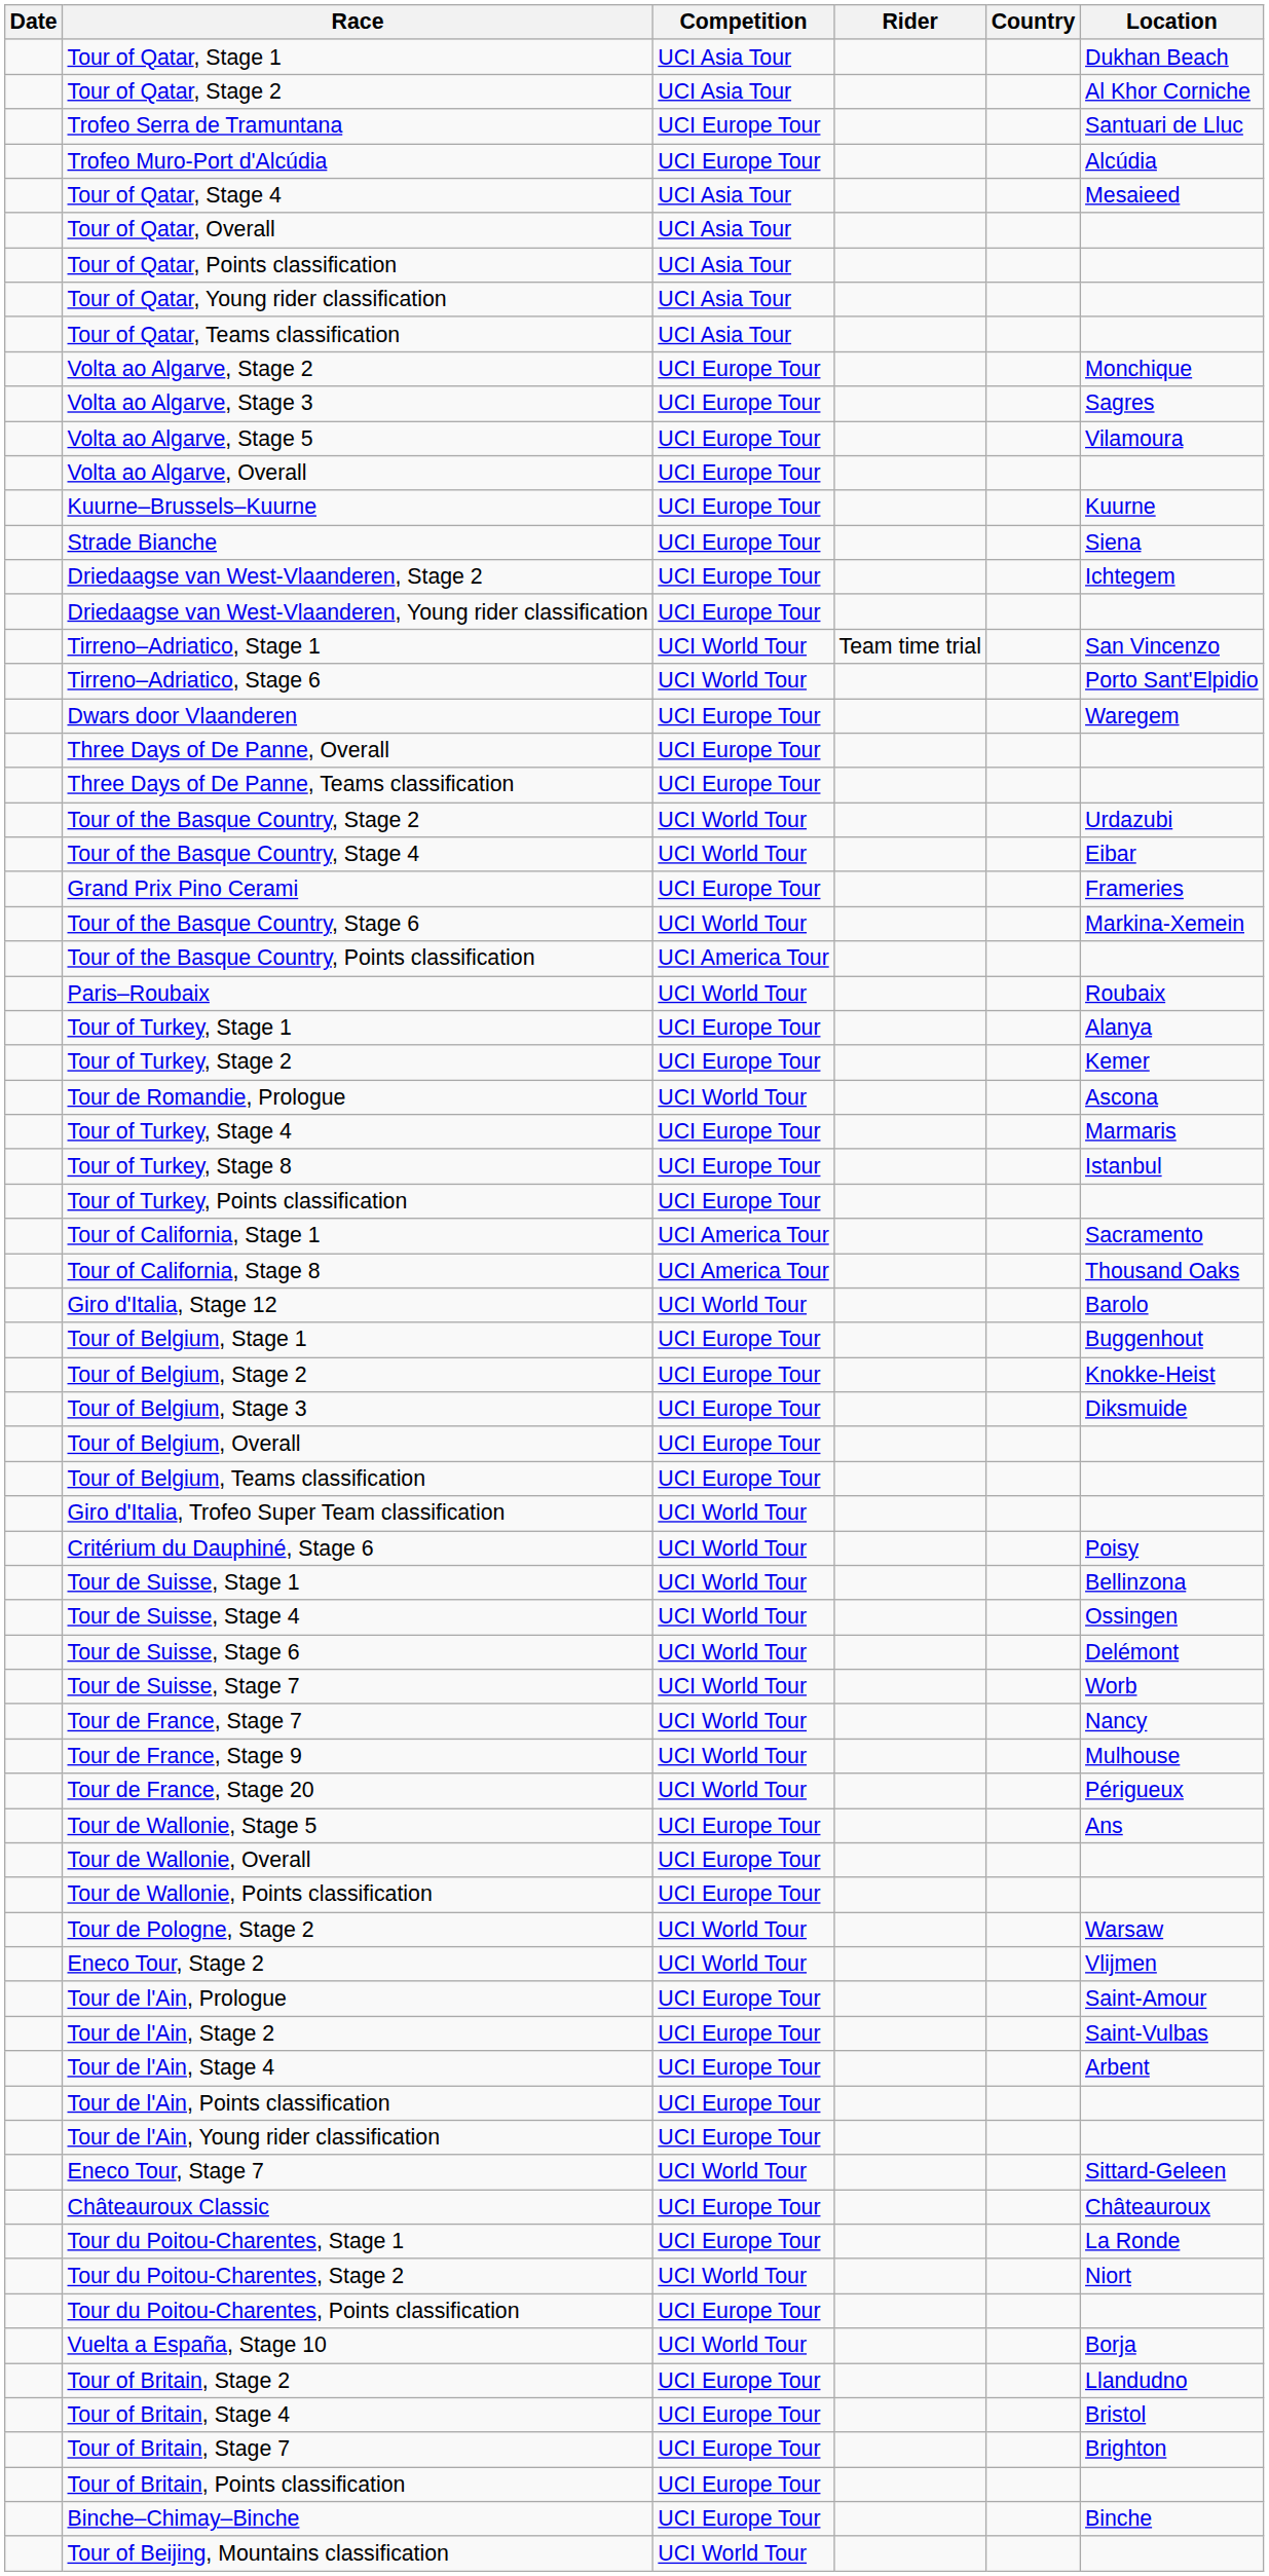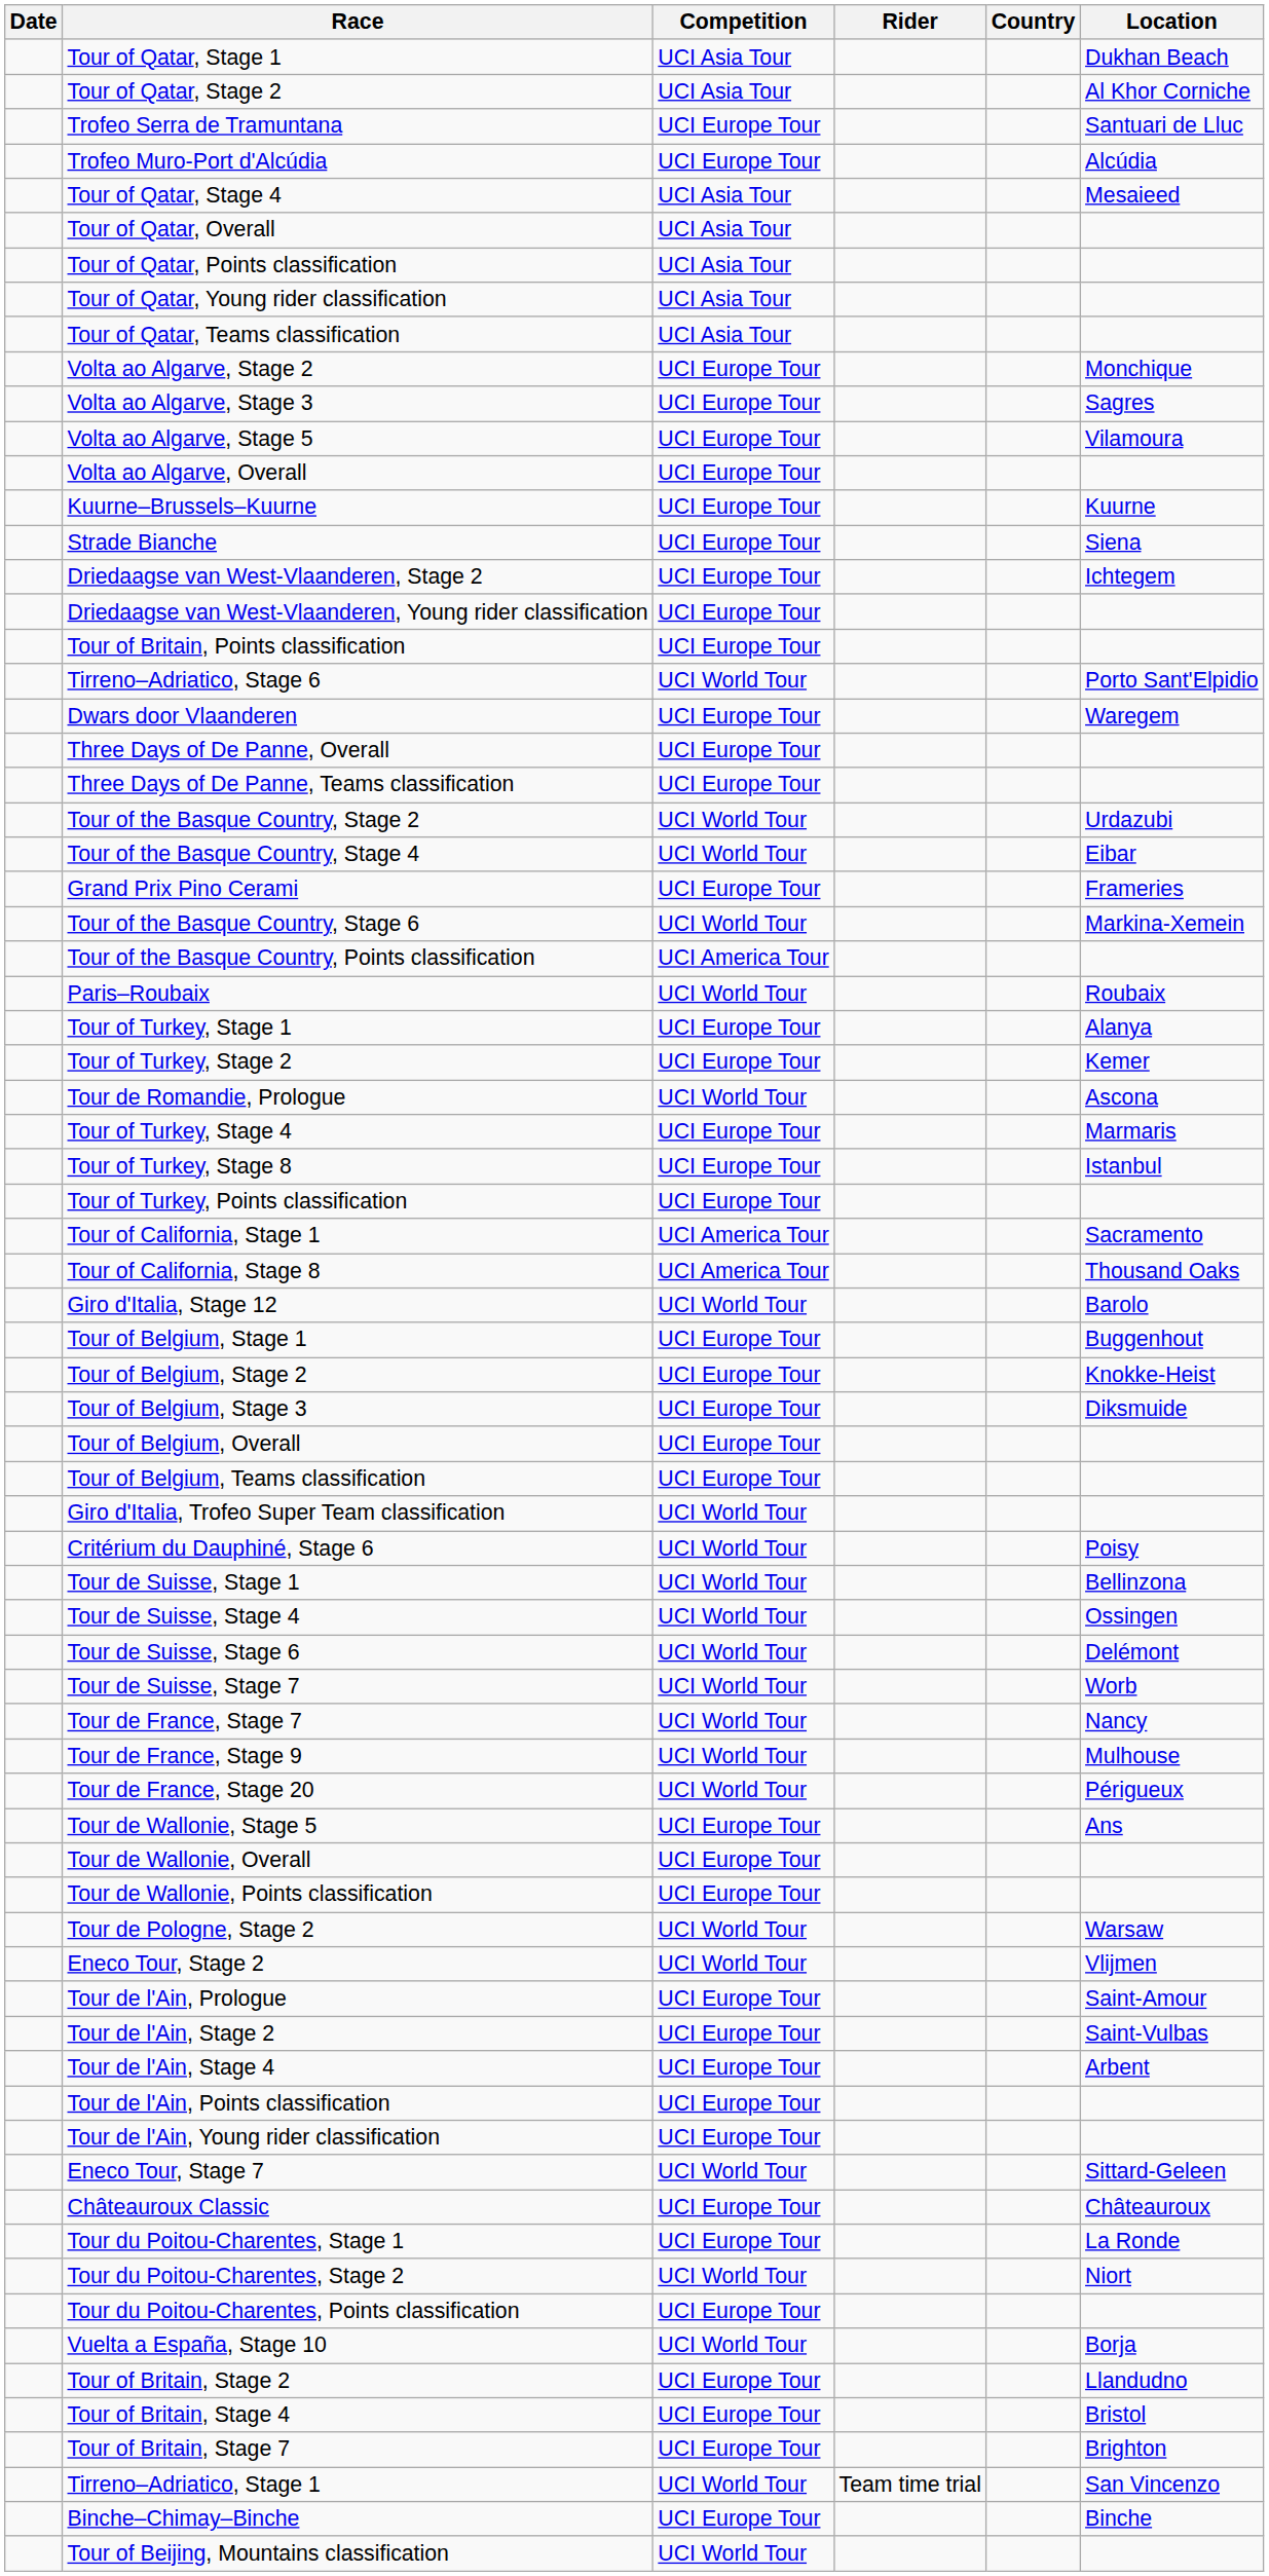rows swapped: Tirreno–Adriatico, Stage 1 <-> Tour of Britain, Points classification
